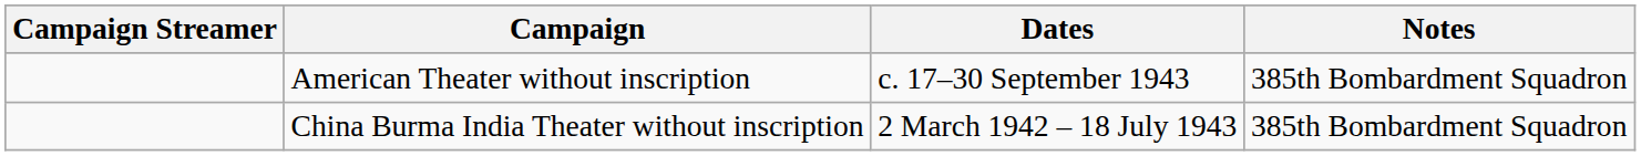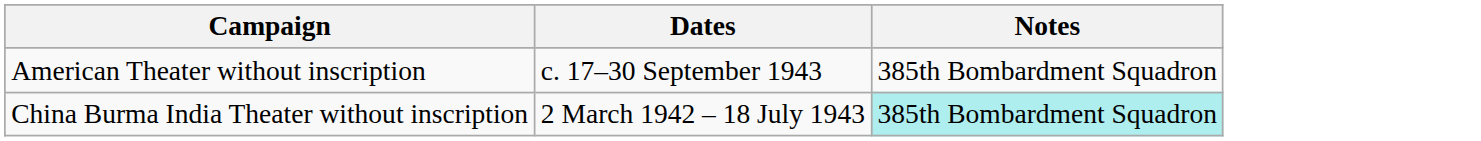- column: Campaign Streamer
China Burma India Theater without inscription | Notes: no background -> paleturquoise background
